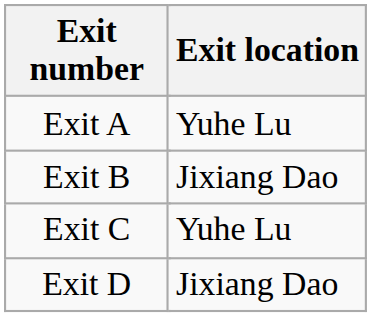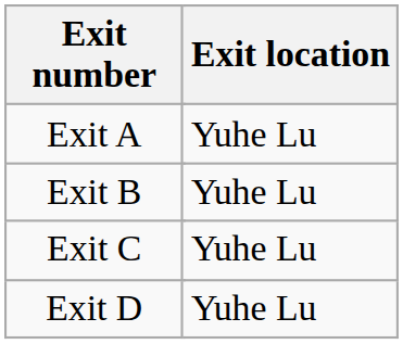Exit B | Exit location: Jixiang Dao -> Yuhe Lu
Exit D | Exit location: Jixiang Dao -> Yuhe Lu
